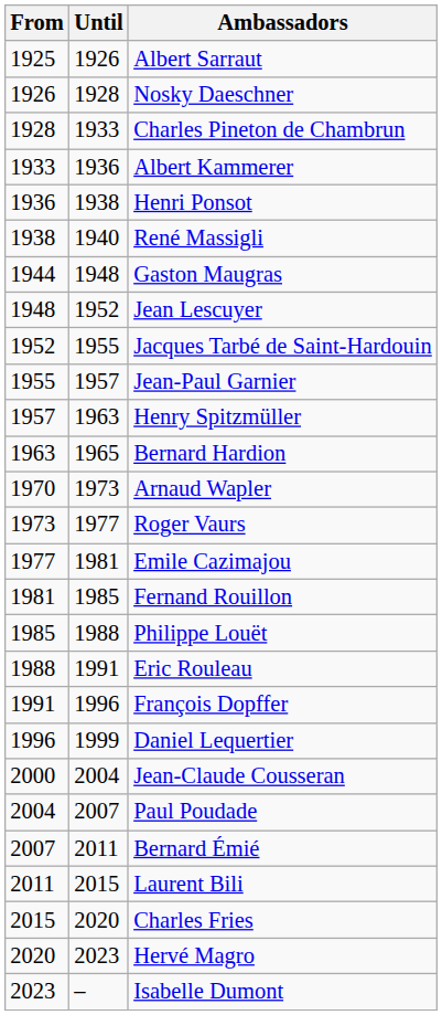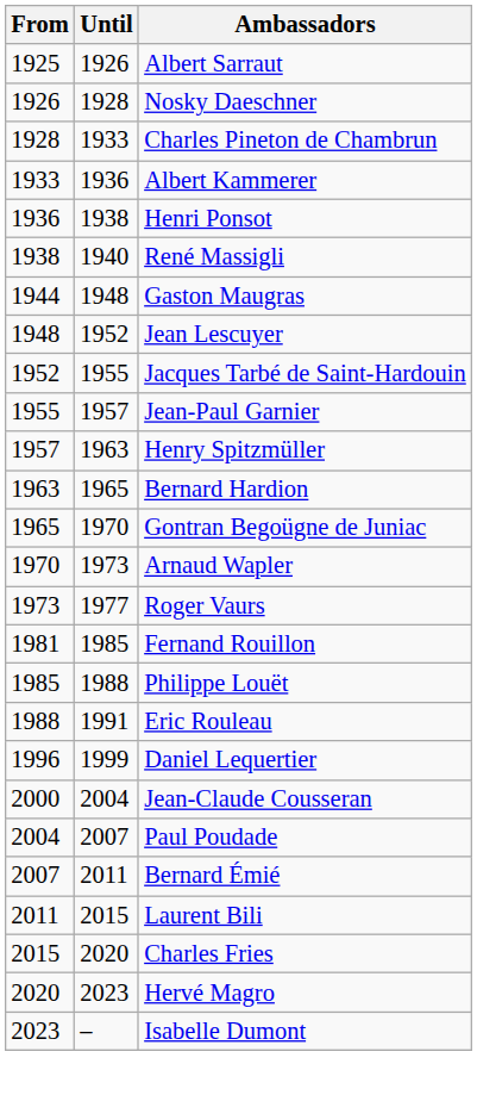+ row: 1965 | 1970 | Gontran Begoügne de Juniac
- row: 1977 | 1981 | Emile Cazimajou
- row: 1991 | 1996 | François Dopffer
